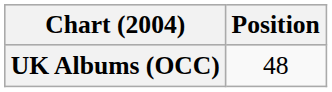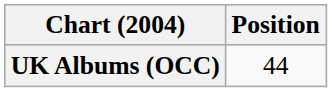UK Albums (OCC) | Position: 48 -> 44
